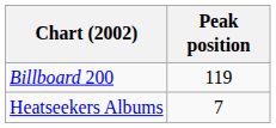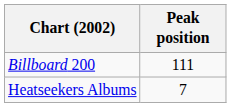Billboard 200 | Peak position: 119 -> 111
